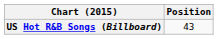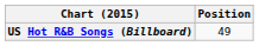US Hot R&B Songs (Billboard) | Position: 43 -> 49
